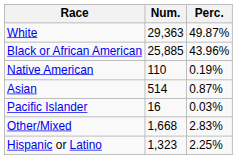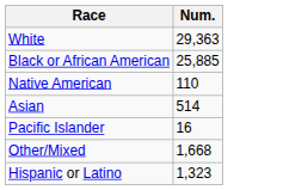- column: Perc. | 49.87% | 43.96% | 0.19% | 0.87% | 0.03% | 2.83% | 2.25%
